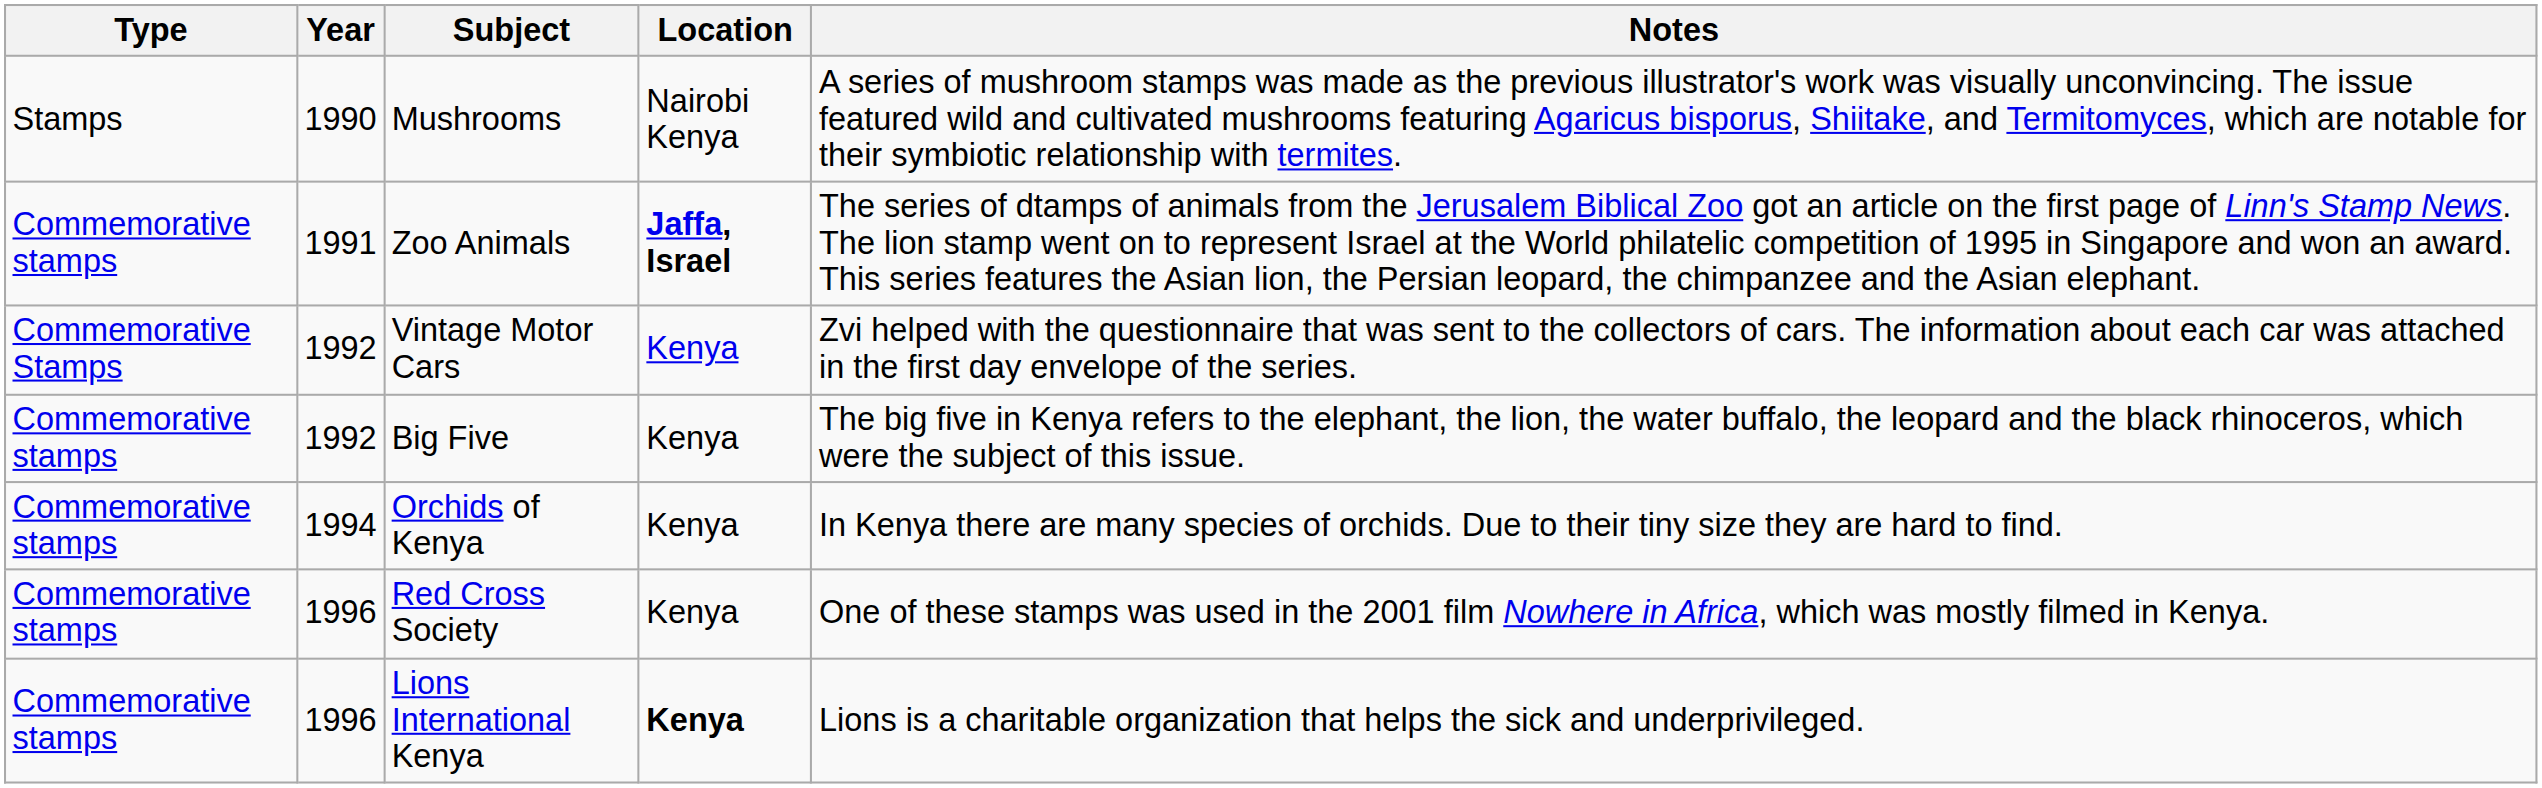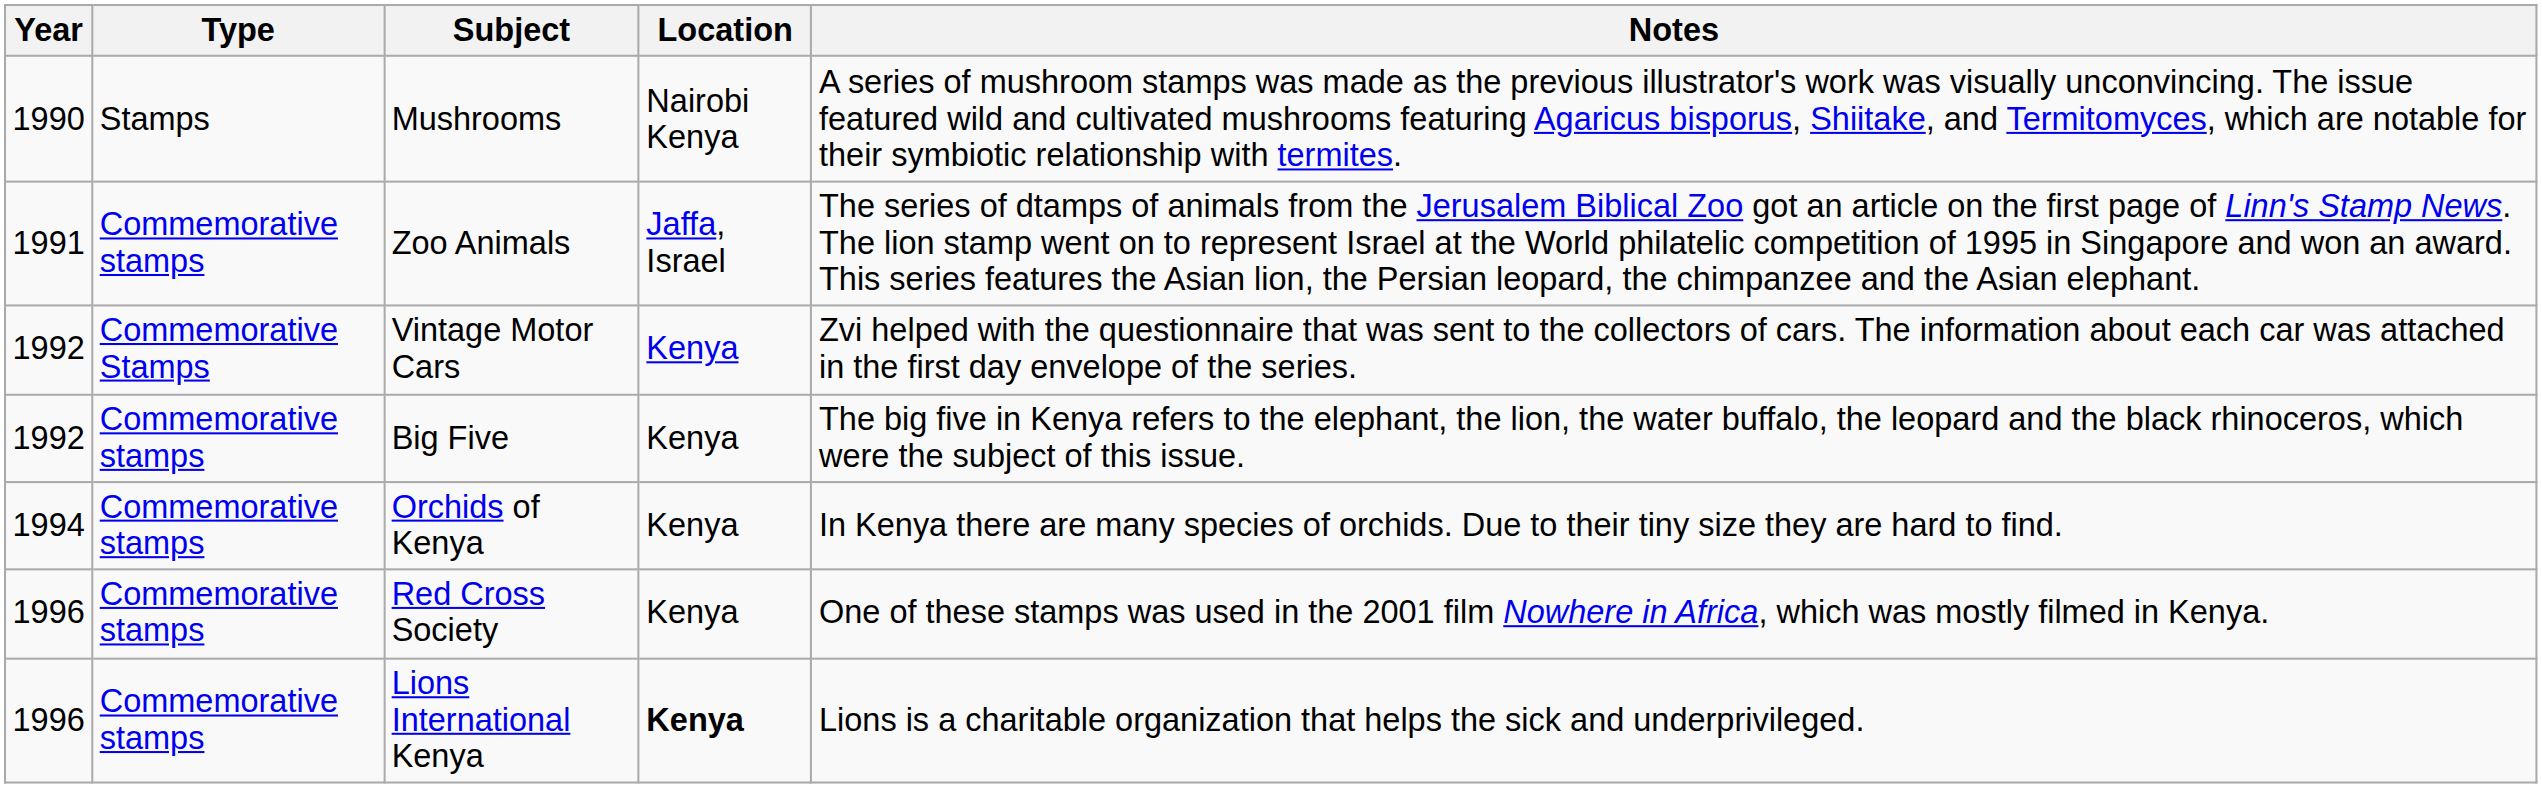columns swapped: Year <-> Type
Zoo Animals | Location: bold -> normal
